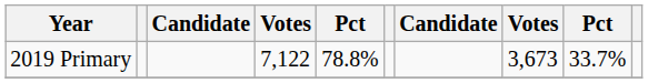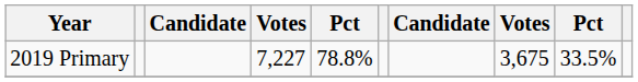2019 Primary | column 4: 7,122 -> 7,227
2019 Primary | column 8: 3,673 -> 3,675
2019 Primary | column 9: 33.7% -> 33.5%
